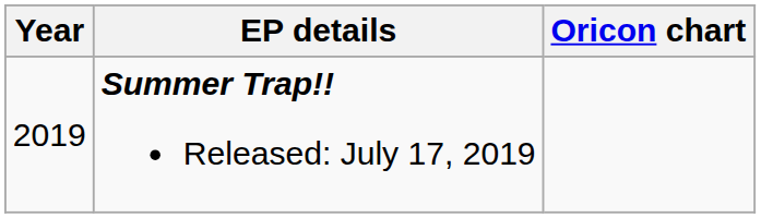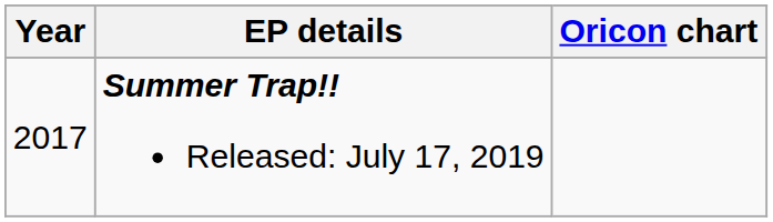Summer Trap!! Released: July 17, 2019 | Year: 2019 -> 2017
